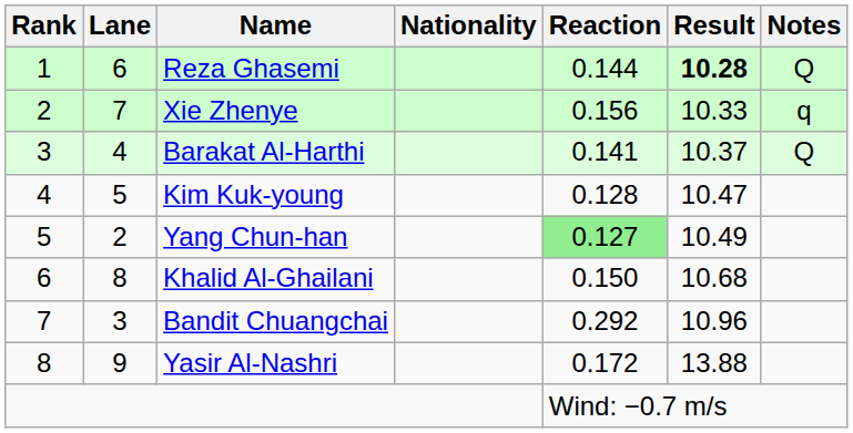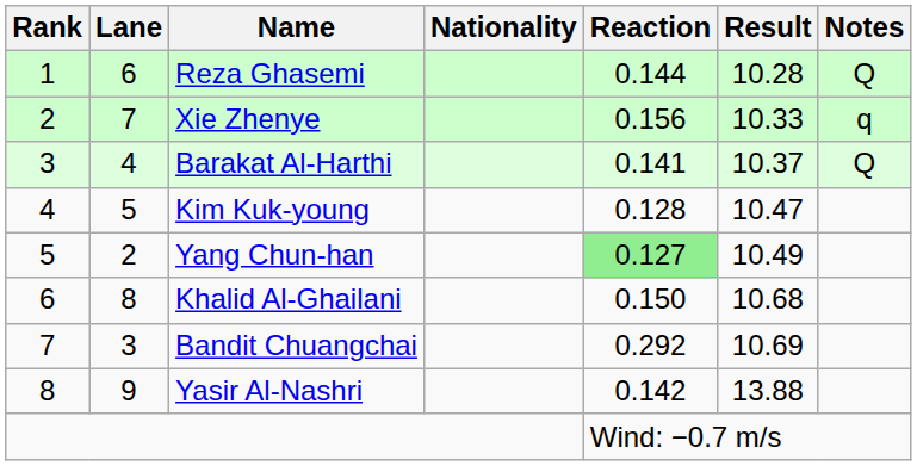Reza Ghasemi | Result: bold -> normal
Bandit Chuangchai | Result: 10.96 -> 10.69
Yasir Al-Nashri | Reaction: 0.172 -> 0.142
